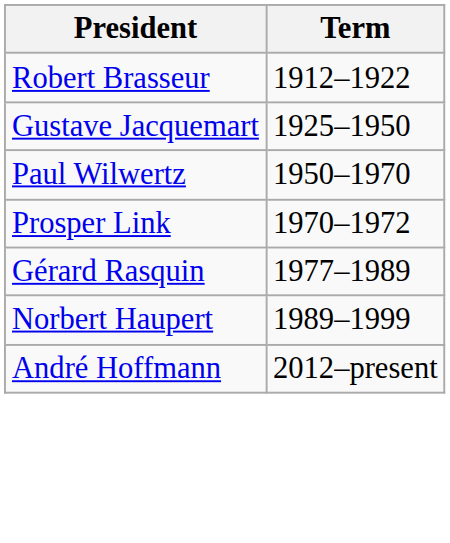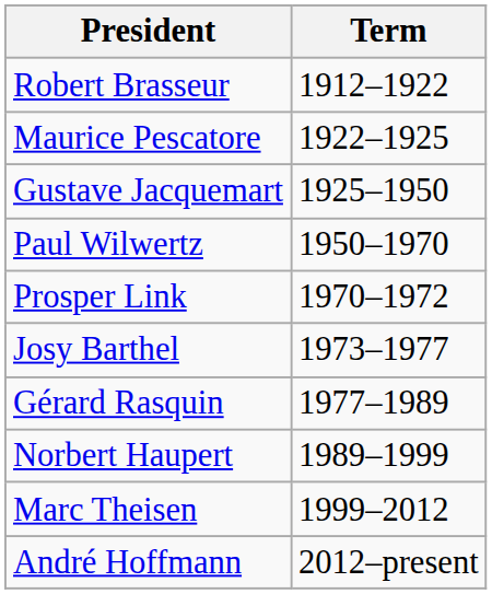+ row: Maurice Pescatore | 1922–1925
+ row: Josy Barthel | 1973–1977
+ row: Marc Theisen | 1999–2012
